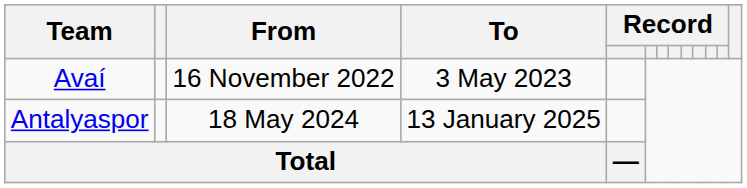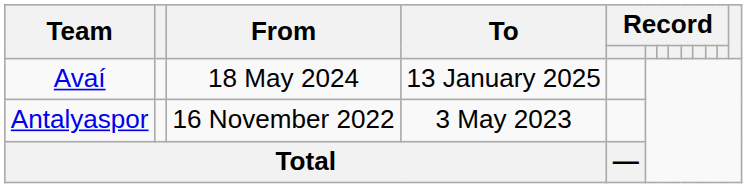Avaí | From: 16 November 2022 -> 18 May 2024
Avaí | To: 3 May 2023 -> 13 January 2025
Antalyaspor | From: 18 May 2024 -> 16 November 2022
Antalyaspor | To: 13 January 2025 -> 3 May 2023
